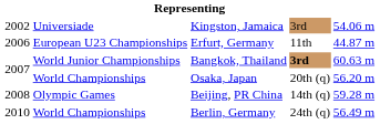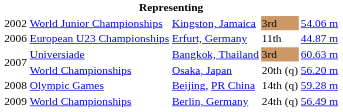Kingston, Jamaica | column 2: Universiade -> World Junior Championships
Bangkok, Thailand | column 2: World Junior Championships -> Universiade
Bangkok, Thailand | column 4: bold -> normal
Berlin, Germany | column 1: 2010 -> 2009
